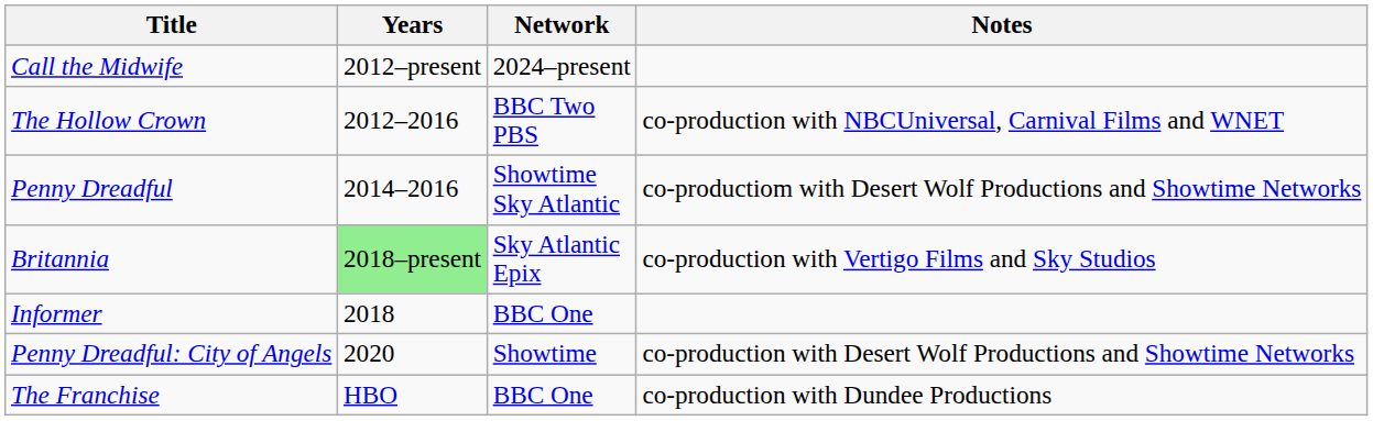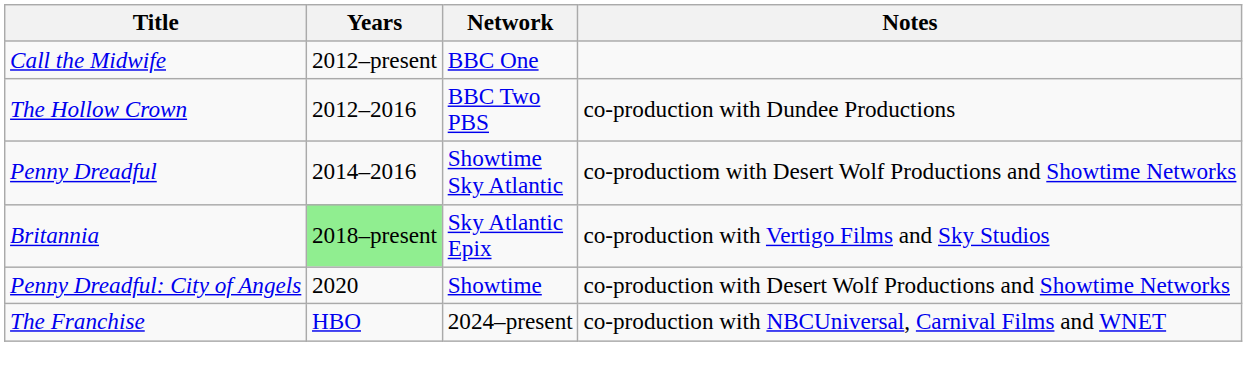Call the Midwife | Network: 2024–present -> BBC One
The Hollow Crown | Notes: co-production with NBCUniversal, Carnival Films and WNET -> co-production with Dundee Productions
- row: Informer | 2018 | BBC One
The Franchise | Network: BBC One -> 2024–present
The Franchise | Notes: co-production with Dundee Productions -> co-production with NBCUniversal, Carnival Films and WNET
